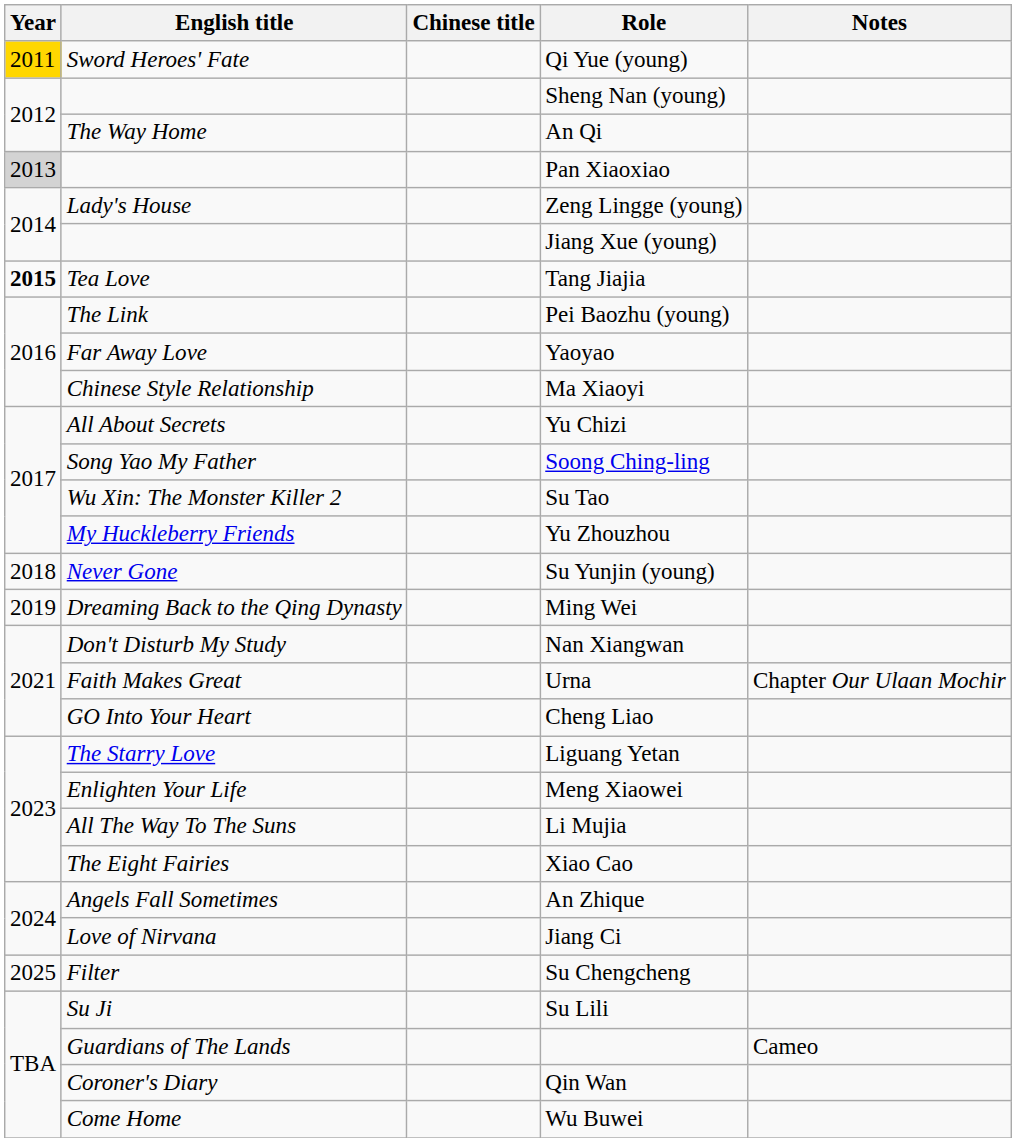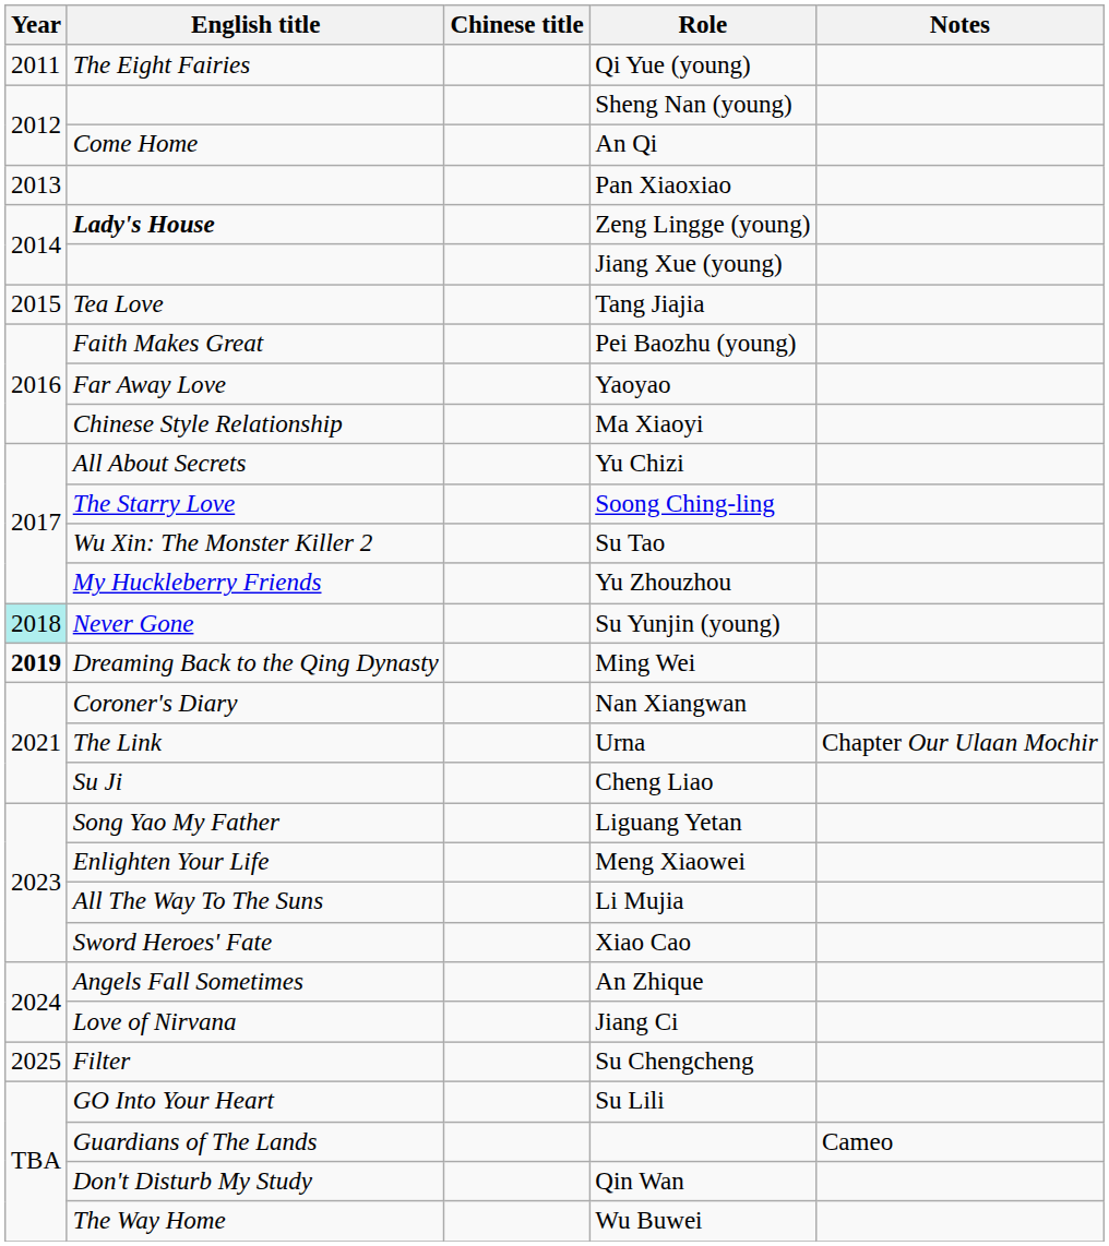Qi Yue (young) | Year: gold background -> no background
Qi Yue (young) | English title: Sword Heroes' Fate -> The Eight Fairies
An Qi | English title: The Way Home -> Come Home
Pan Xiaoxiao | Year: lightgrey background -> no background
Zeng Lingge (young) | English title: normal -> bold
Tang Jiajia | Year: bold -> normal
Pei Baozhu (young) | English title: The Link -> Faith Makes Great
Soong Ching-ling | English title: Song Yao My Father -> The Starry Love
Su Yunjin (young) | Year: no background -> paleturquoise background
Ming Wei | Year: normal -> bold
Nan Xiangwan | English title: Don't Disturb My Study -> Coroner's Diary
Urna | English title: Faith Makes Great -> The Link
Cheng Liao | English title: GO Into Your Heart -> Su Ji
Liguang Yetan | English title: The Starry Love -> Song Yao My Father
Xiao Cao | English title: The Eight Fairies -> Sword Heroes' Fate
Su Lili | English title: Su Ji -> GO Into Your Heart
Qin Wan | English title: Coroner's Diary -> Don't Disturb My Study
Wu Buwei | English title: Come Home -> The Way Home
